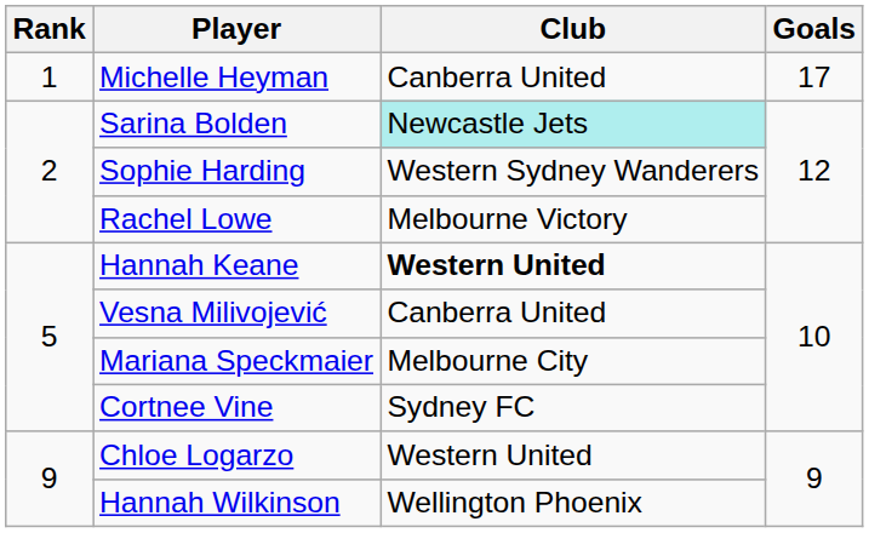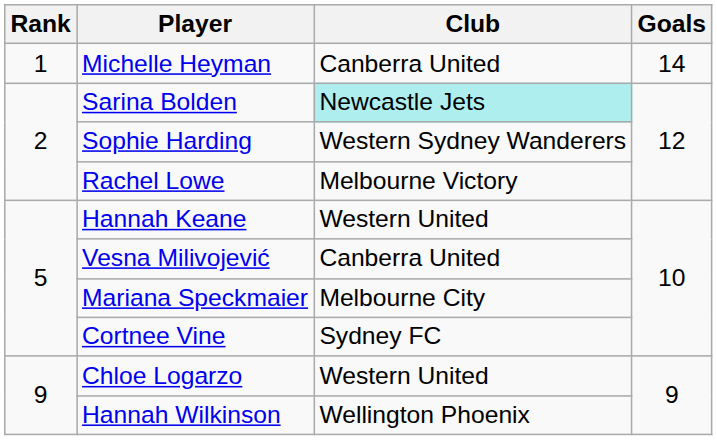Michelle Heyman | Goals: 17 -> 14
Hannah Keane | Club: bold -> normal
